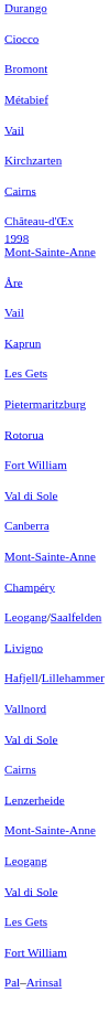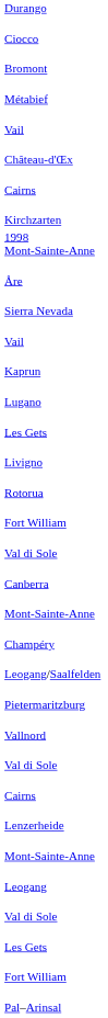rows swapped: Kirchzarten <-> Château-d'Œx
+ row: Sierra Nevada
+ row: Lugano
rows swapped: Livigno <-> Pietermaritzburg
- row: Hafjell/Lillehammer
